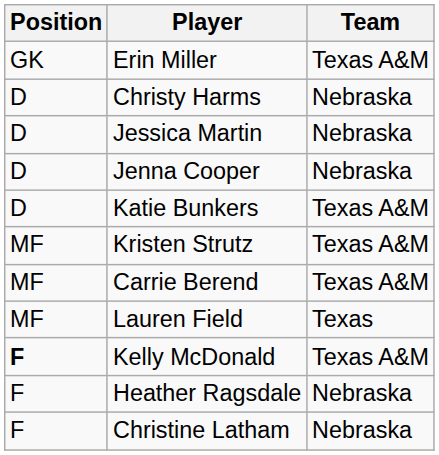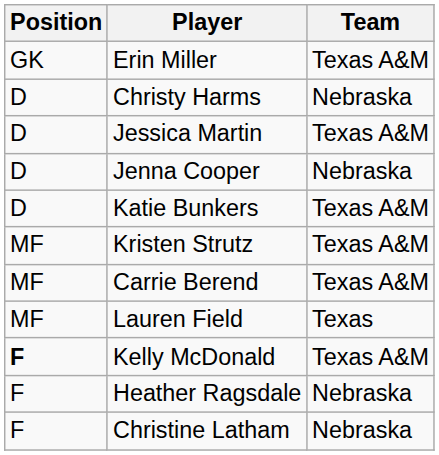Jessica Martin | Team: Nebraska -> Texas A&M
